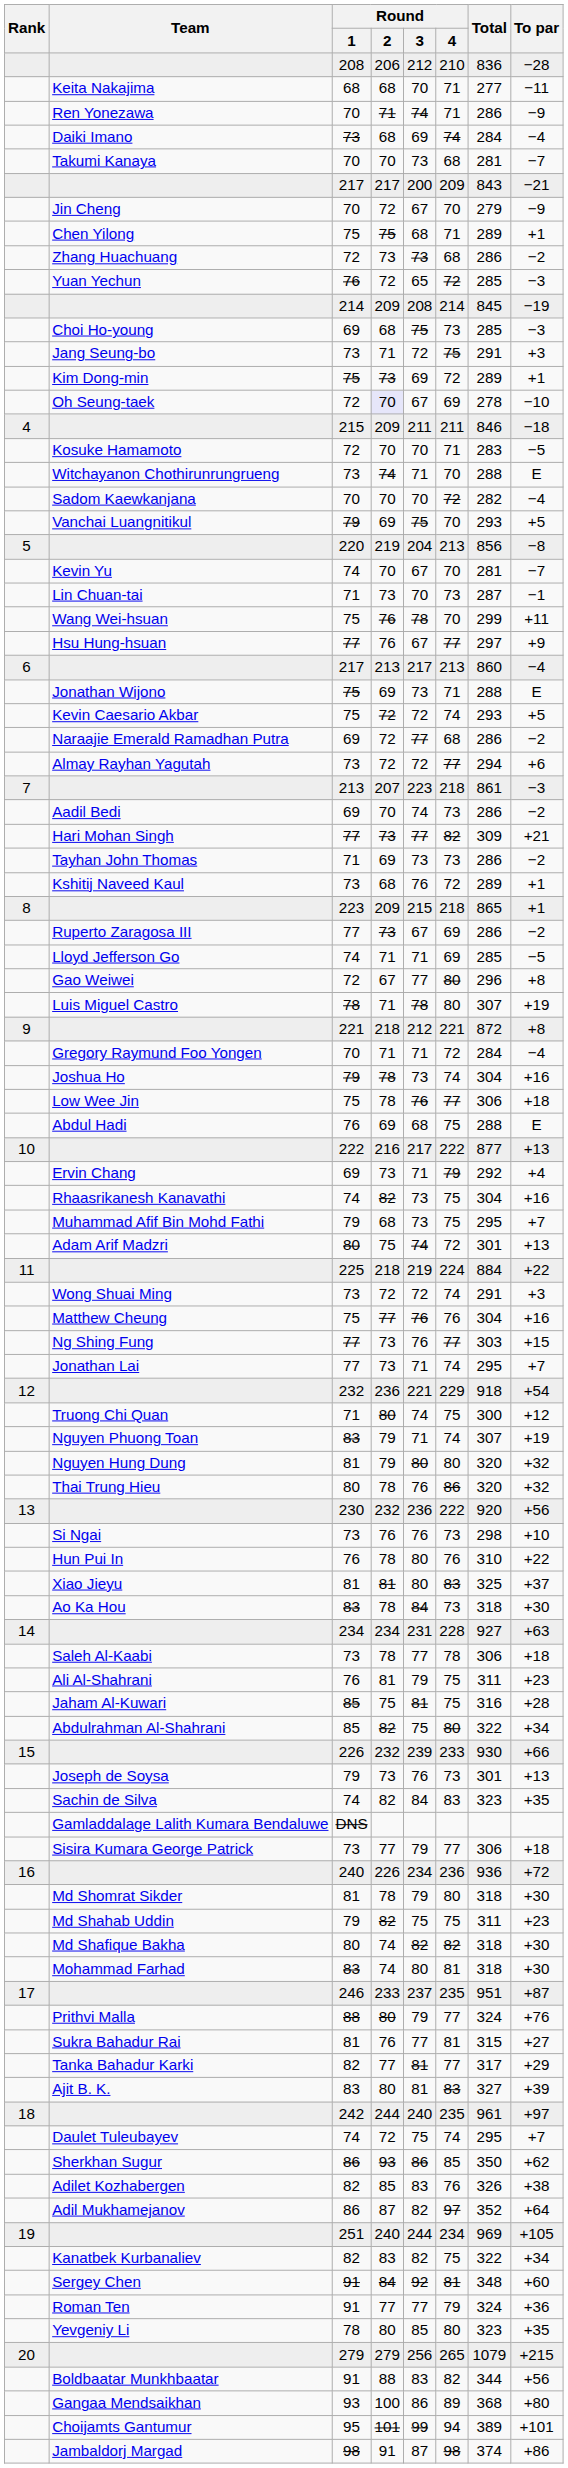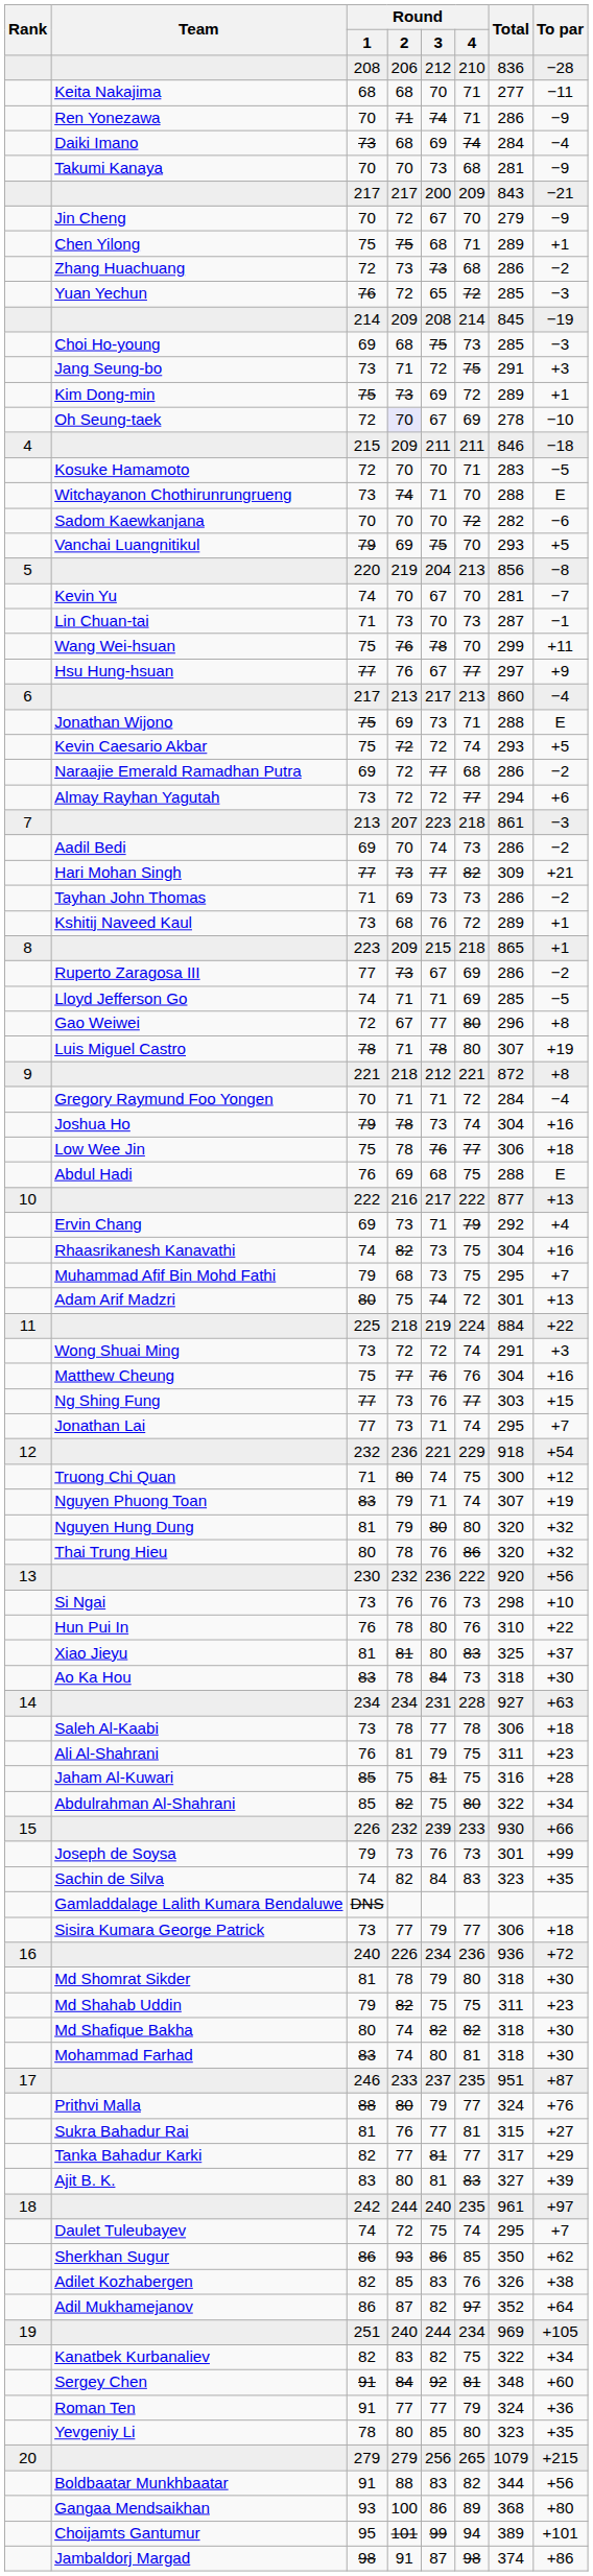Takumi Kanaya | To par: −7 -> −9
Sadom Kaewkanjana | To par: −4 -> −6
Joseph de Soysa | To par: +13 -> +99
